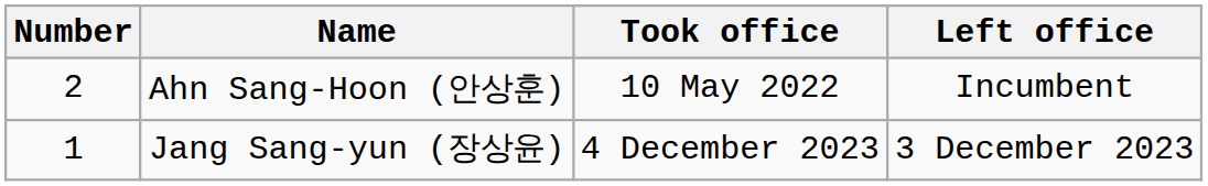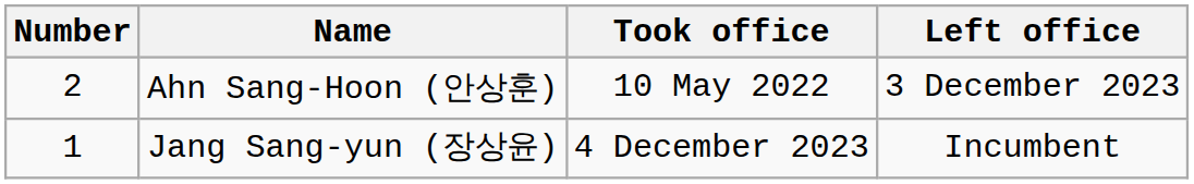Ahn Sang-Hoon (안상훈) | Left office: Incumbent -> 3 December 2023
Jang Sang-yun (장상윤) | Left office: 3 December 2023 -> Incumbent
